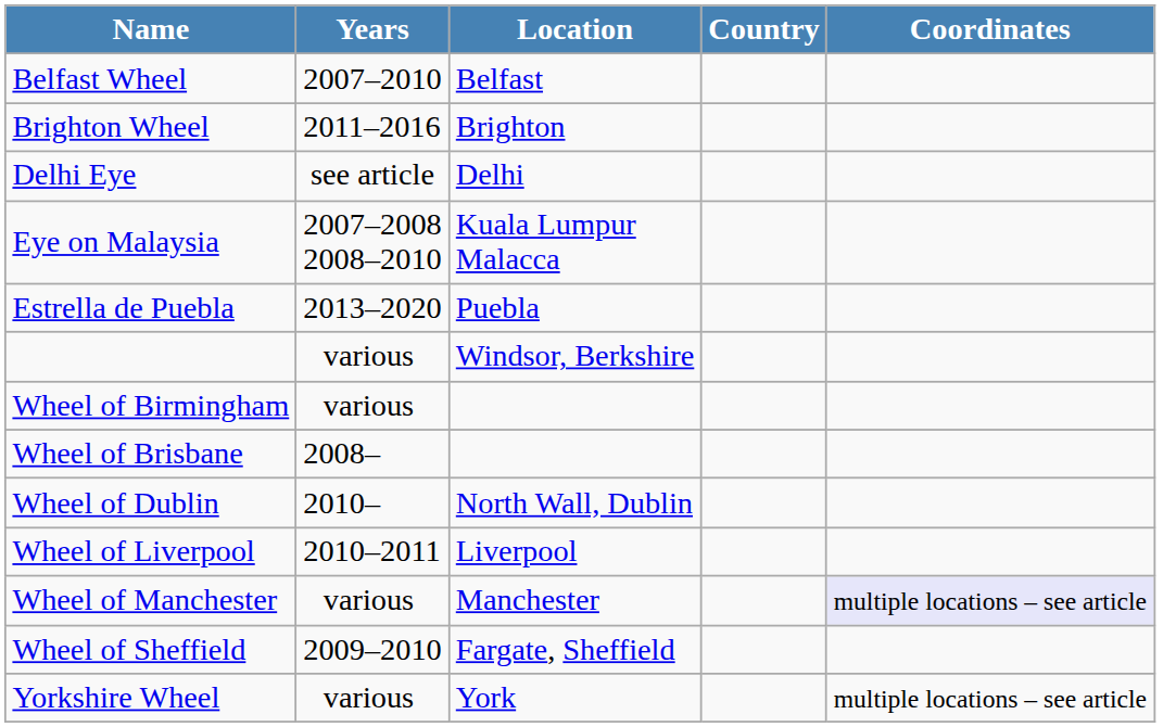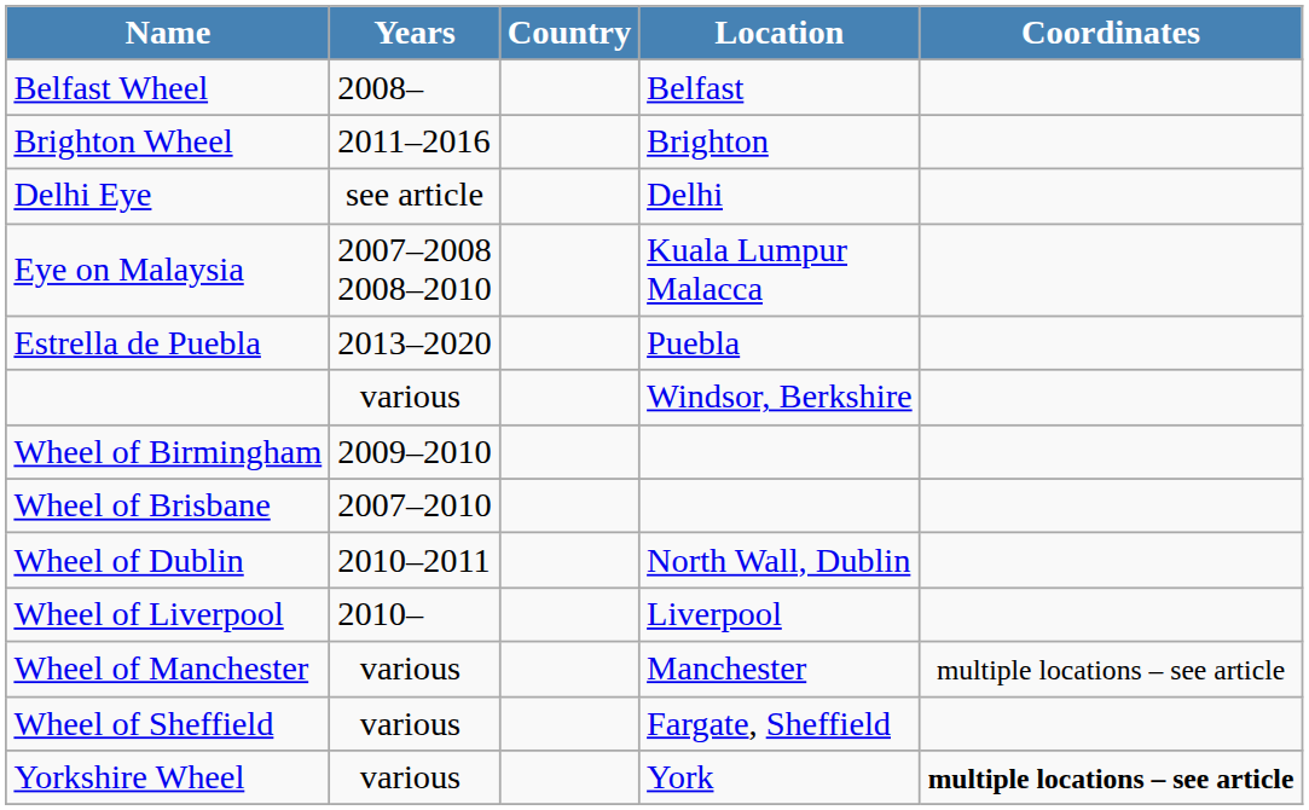columns swapped: Country <-> Location
Belfast Wheel | Years: 2007–2010 -> 2008–
Wheel of Birmingham | Years: various -> 2009–2010
Wheel of Brisbane | Years: 2008– -> 2007–2010
Wheel of Dublin | Years: 2010– -> 2010–2011
Wheel of Liverpool | Years: 2010–2011 -> 2010–
Wheel of Manchester | Coordinates: lavender background -> no background
Wheel of Sheffield | Years: 2009–2010 -> various
Yorkshire Wheel | Coordinates: normal -> bold
